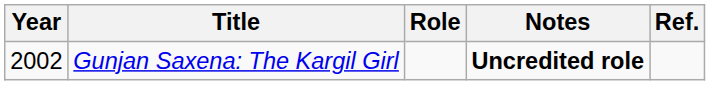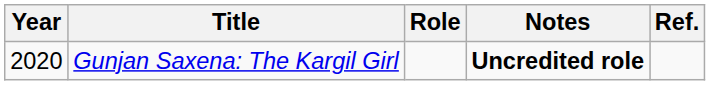Gunjan Saxena: The Kargil Girl | Year: 2002 -> 2020
